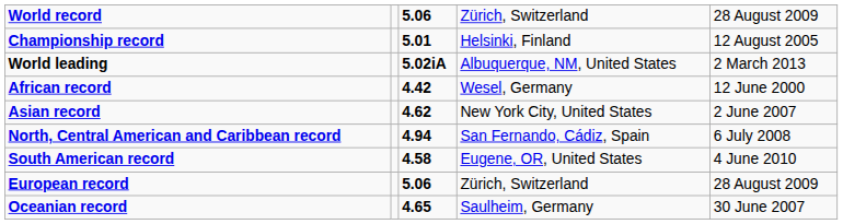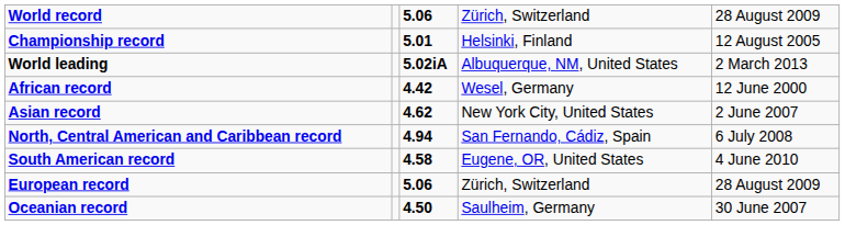Oceanian record | column 3: 4.65 -> 4.50
